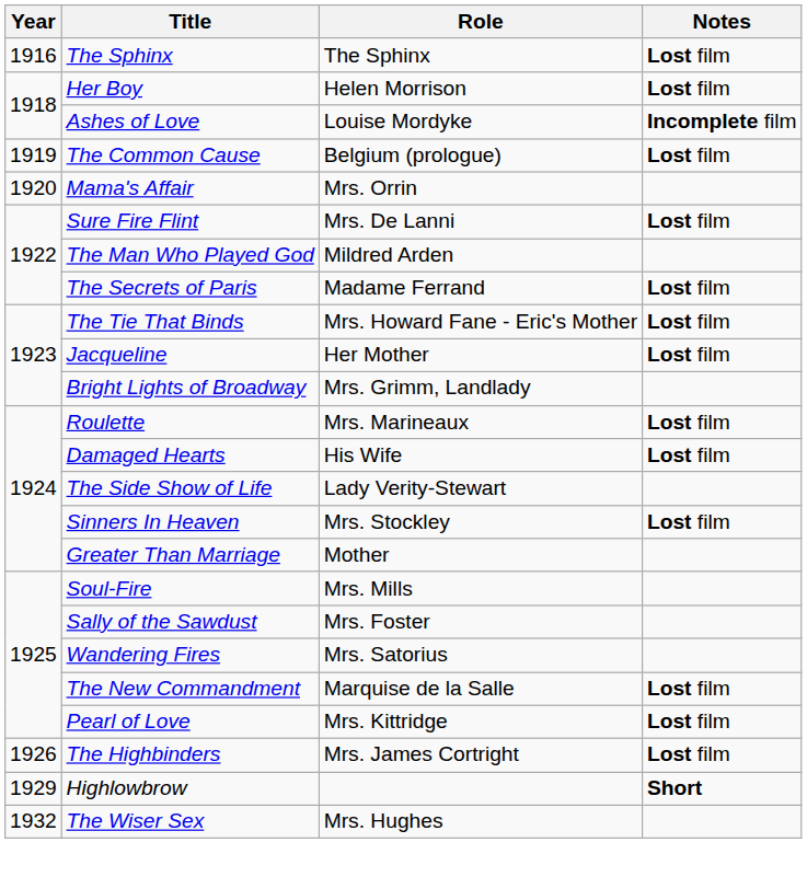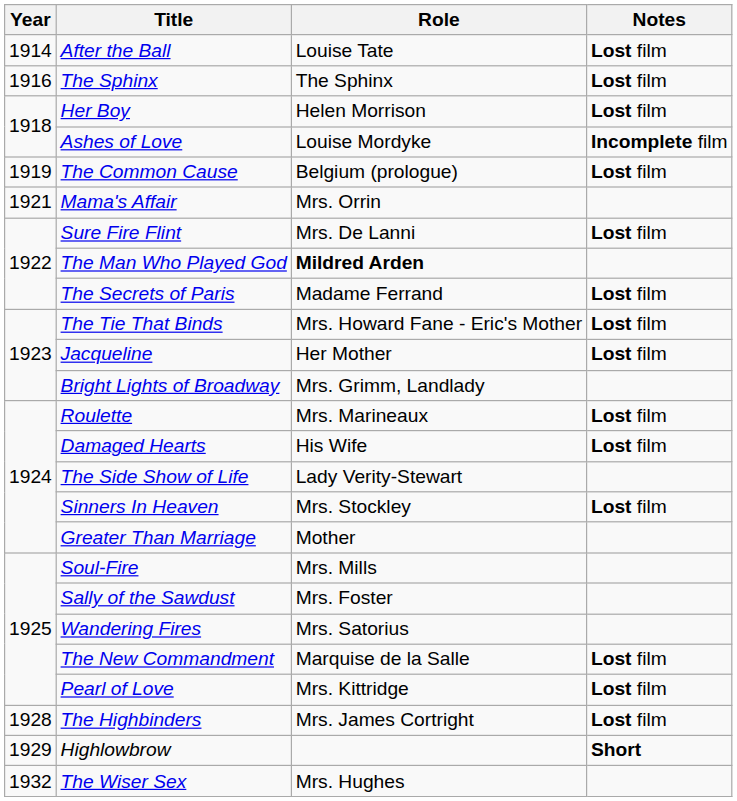+ row: 1914 | After the Ball | Louise Tate | Lost film
Mama's Affair | Year: 1920 -> 1921
The Man Who Played God | Role: normal -> bold
The Highbinders | Year: 1926 -> 1928
